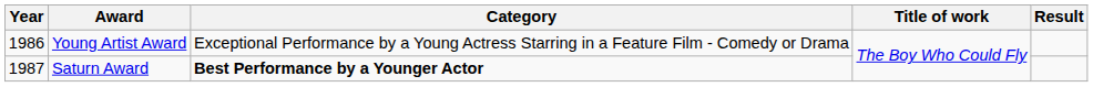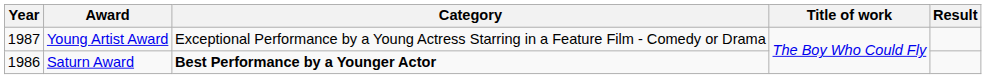Young Artist Award | Year: 1986 -> 1987
Saturn Award | Year: 1987 -> 1986
